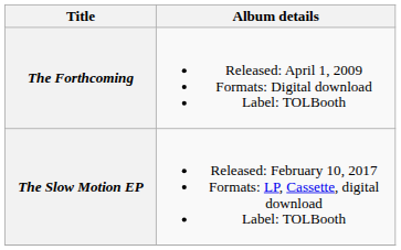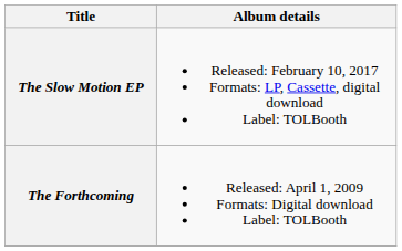rows swapped: The Forthcoming <-> The Slow Motion EP
